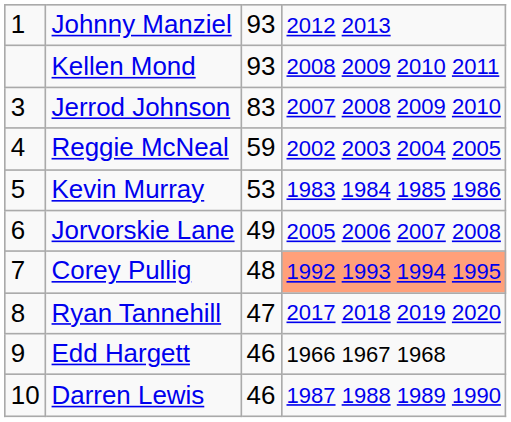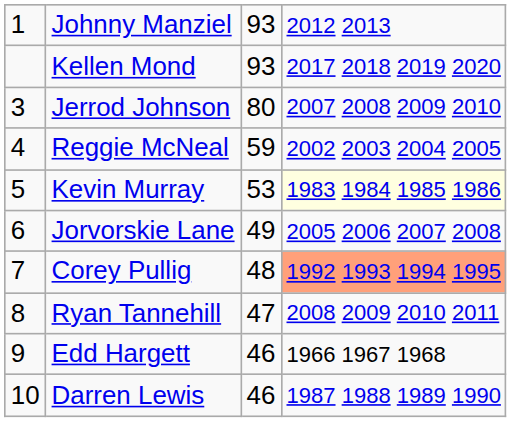Kellen Mond | column 4: 2008 2009 2010 2011 -> 2017 2018 2019 2020
Jerrod Johnson | column 3: 83 -> 80
Kevin Murray | column 4: no background -> lightyellow background
Ryan Tannehill | column 4: 2017 2018 2019 2020 -> 2008 2009 2010 2011
